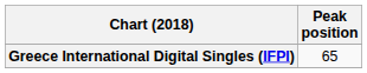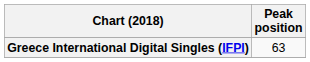Greece International Digital Singles (IFPI) | Peak position: 65 -> 63
